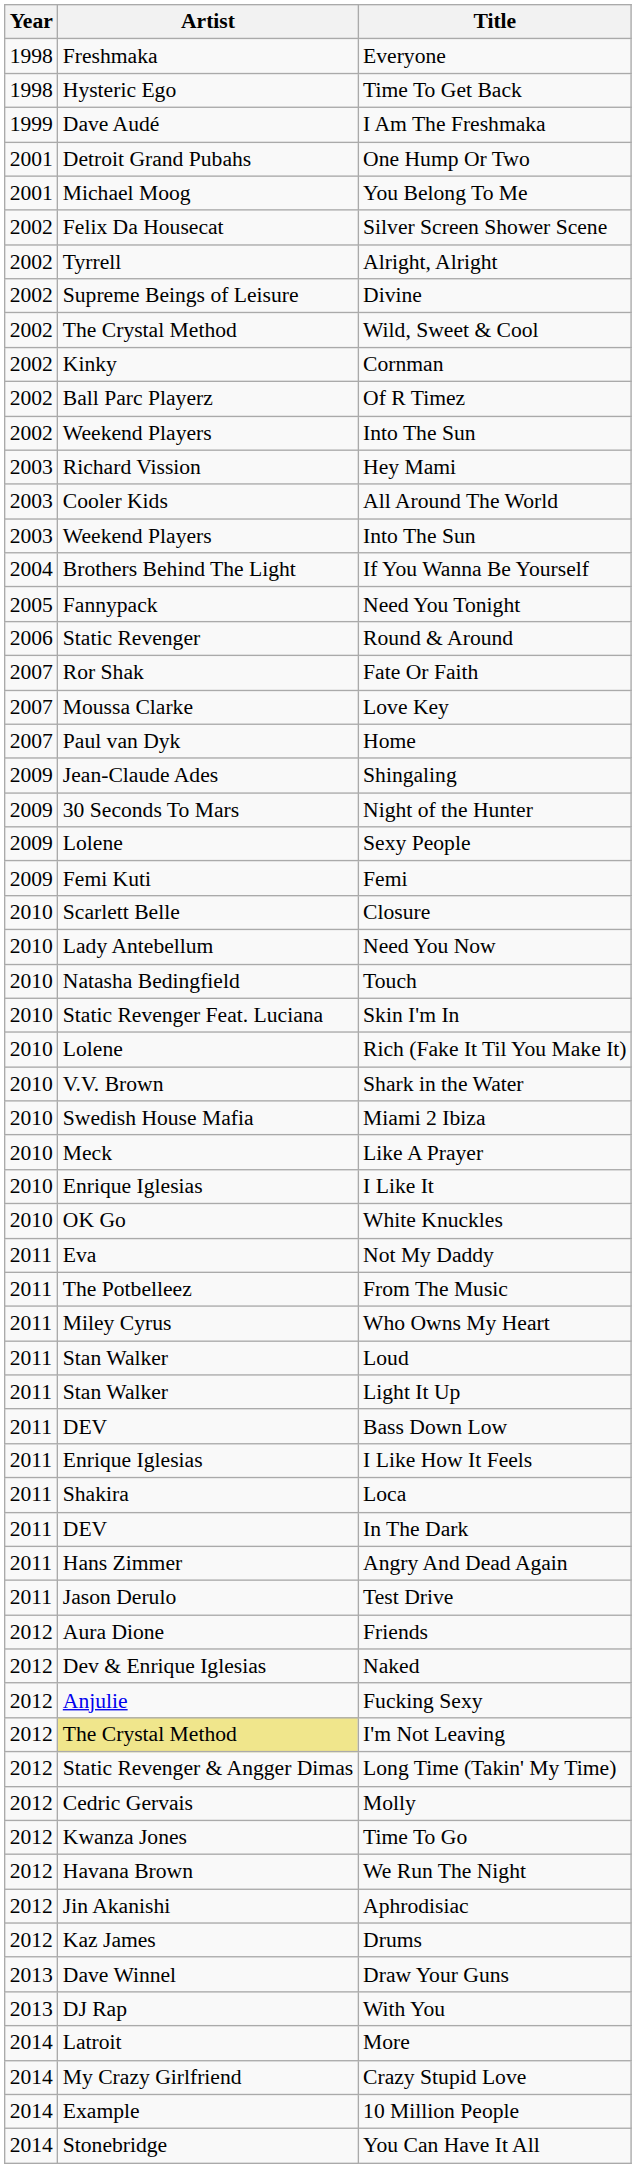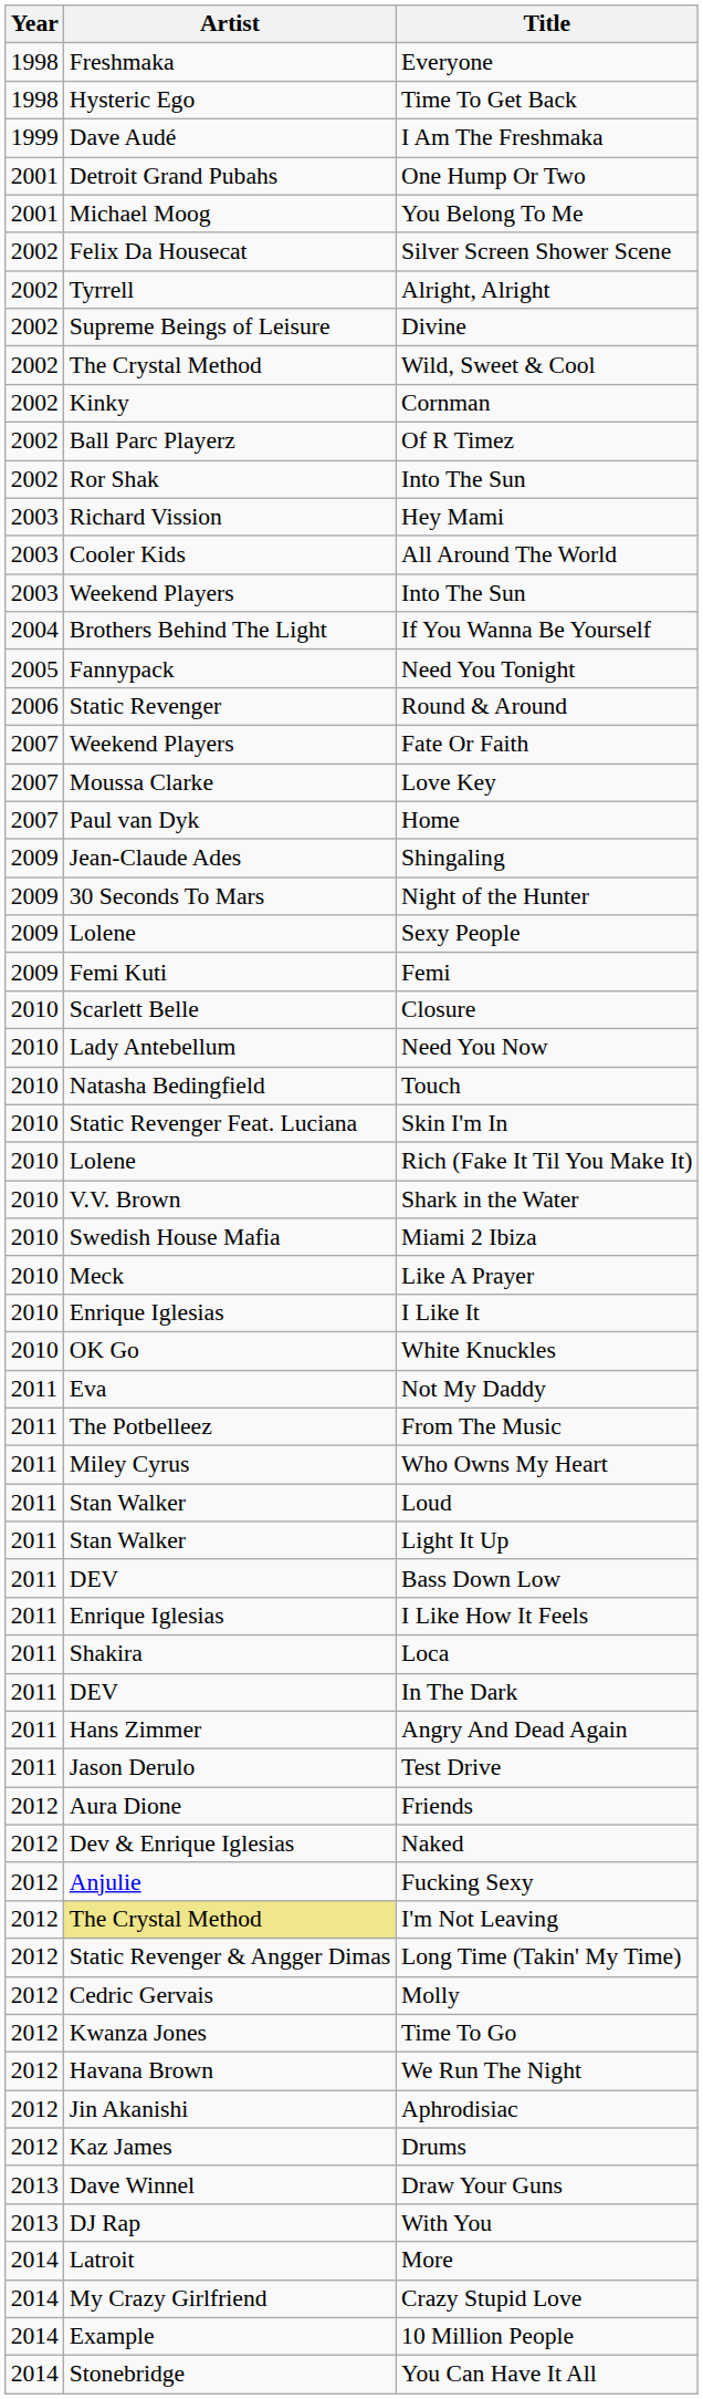2002 / Into The Sun | Artist: Weekend Players -> Ror Shak
Fate Or Faith | Artist: Ror Shak -> Weekend Players
